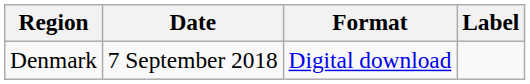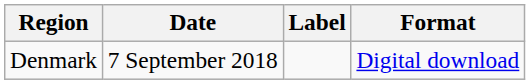columns swapped: Format <-> Label
